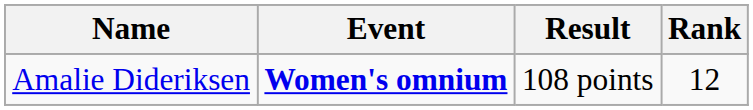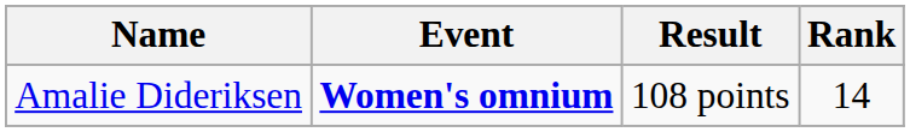Amalie Dideriksen | Rank: 12 -> 14
